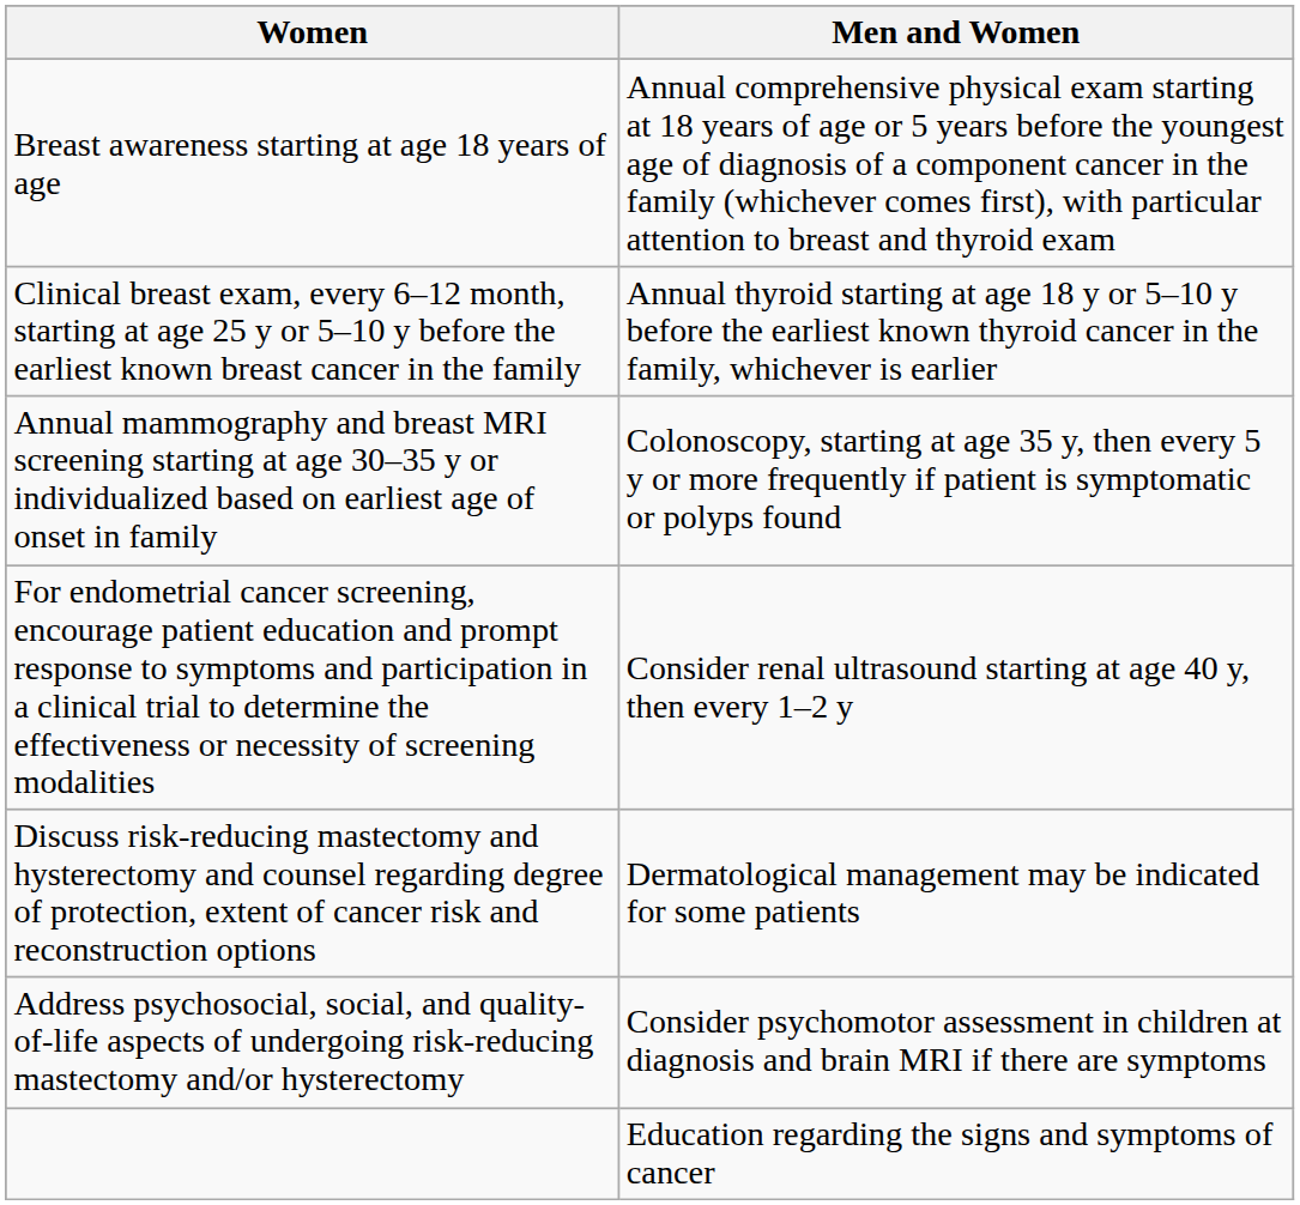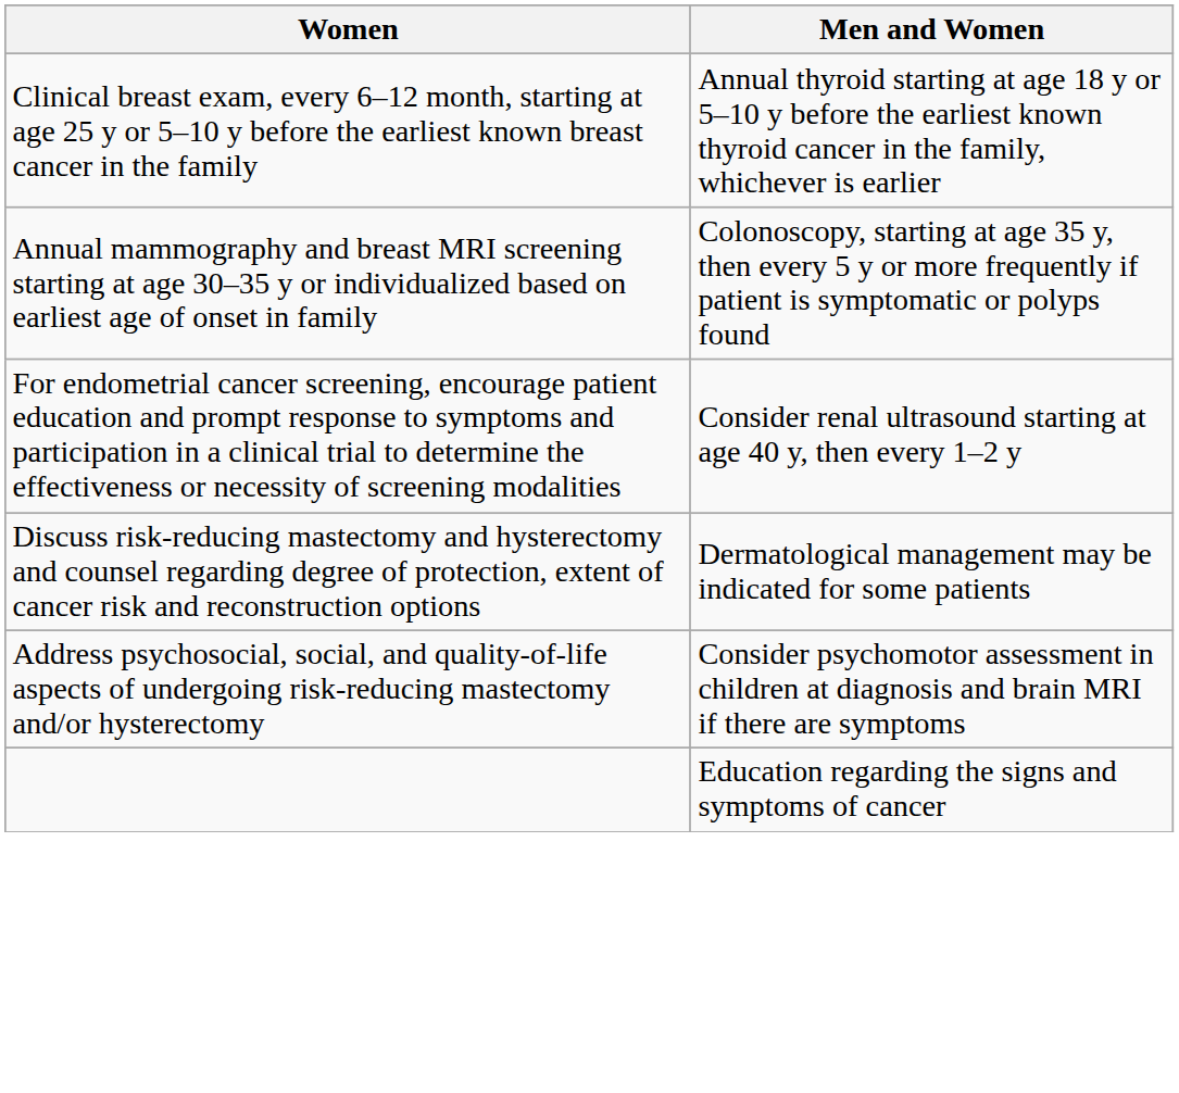- row: Breast awareness starting at age 18 years of age | Annual comprehensive physical exam starting at 18 years of age or 5 years before the youngest age of diagnosis of a component cancer in the family (whichever comes first), with particular attention to breast and thyroid exam
